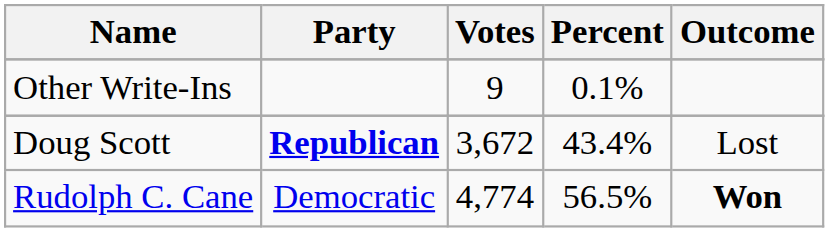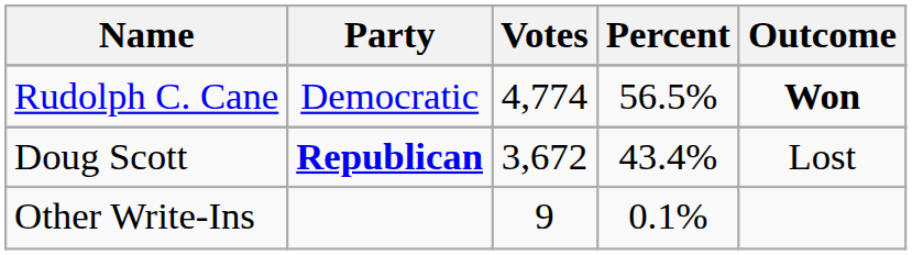rows swapped: Rudolph C. Cane <-> Other Write-Ins
